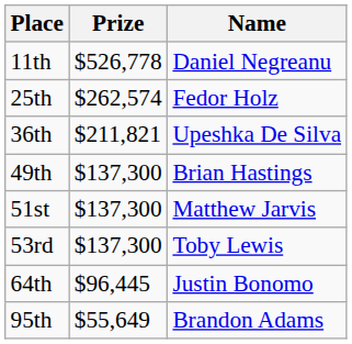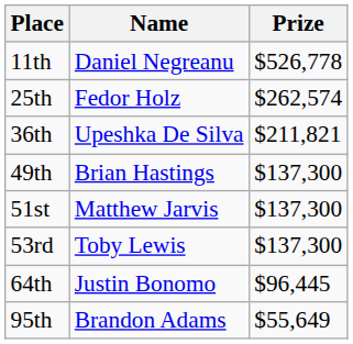columns swapped: Name <-> Prize
